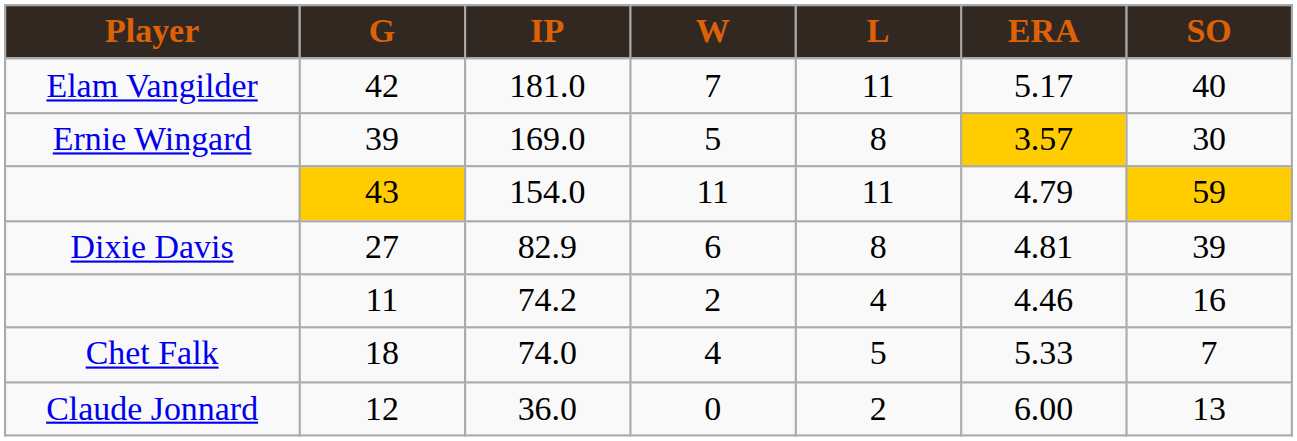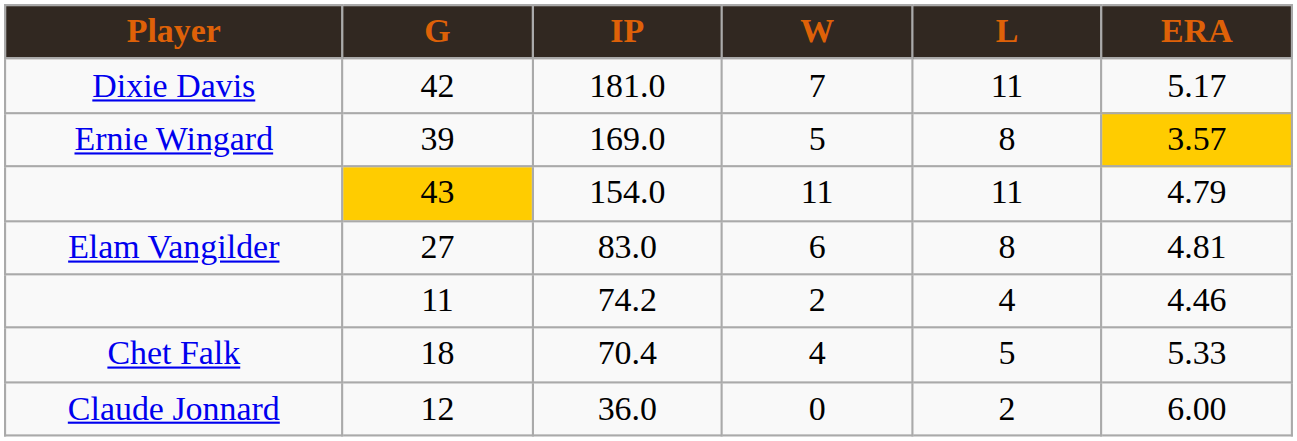- column: SO | 40 | 30 | 59 | 39 | 16 | 7 | 13
42 | Player: Elam Vangilder -> Dixie Davis
27 | Player: Dixie Davis -> Elam Vangilder
27 | IP: 82.9 -> 83.0
18 | IP: 74.0 -> 70.4
